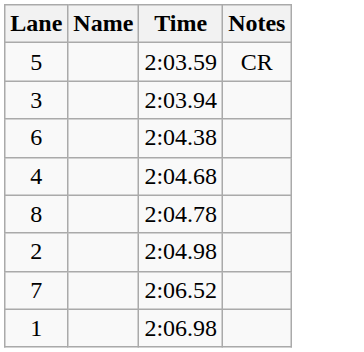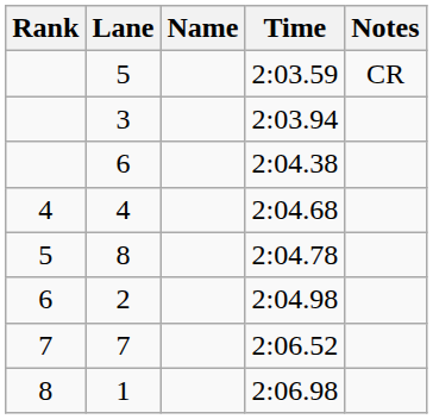+ column: Rank | 4 | 5 | 6 | 7 | 8
